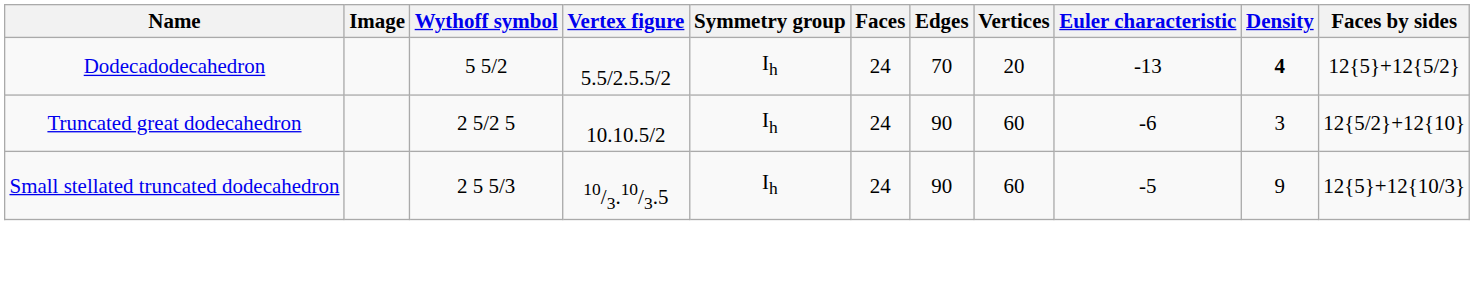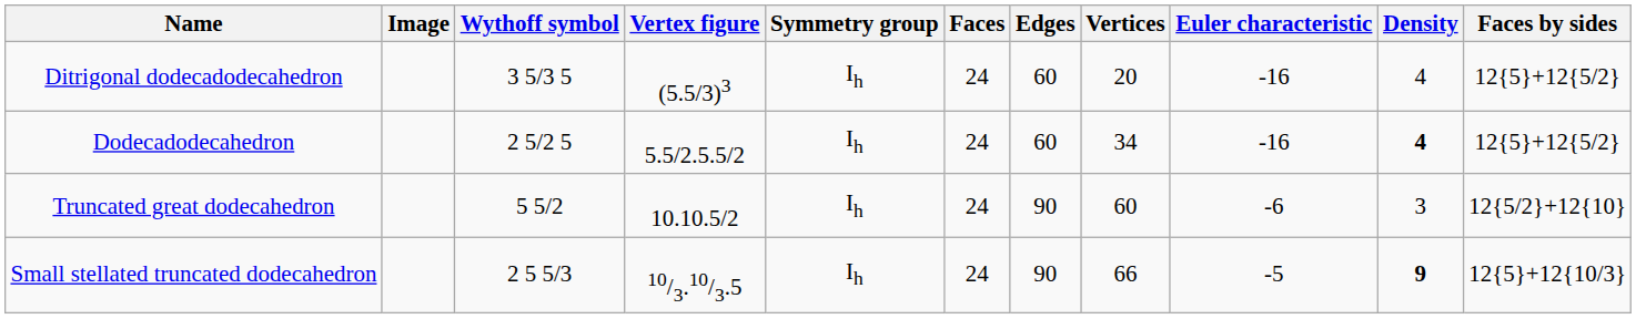+ row: Ditrigonal dodecadodecahedron | 3 5/3 5 | (5.5/3)3 | Ih | 24 | 60 | 20 | -16 | 4 | 12{5}+12{5/2}
Dodecadodecahedron | Wythoff symbol: 5 5/2 -> 2 5/2 5
Dodecadodecahedron | Edges: 70 -> 60
Dodecadodecahedron | Vertices: 20 -> 34
Dodecadodecahedron | Euler characteristic: -13 -> -16
Truncated great dodecahedron | Wythoff symbol: 2 5/2 5 -> 5 5/2
Small stellated truncated dodecahedron | Vertices: 60 -> 66
Small stellated truncated dodecahedron | Density: normal -> bold
